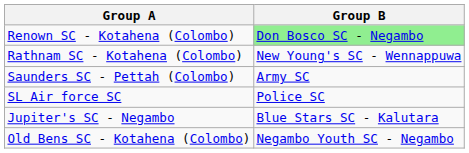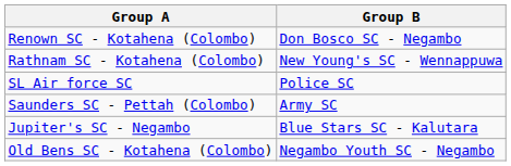Renown SC - Kotahena (Colombo) | Group B: lightgreen background -> no background
rows swapped: SL Air force SC <-> Saunders SC - Pettah (Colombo)
